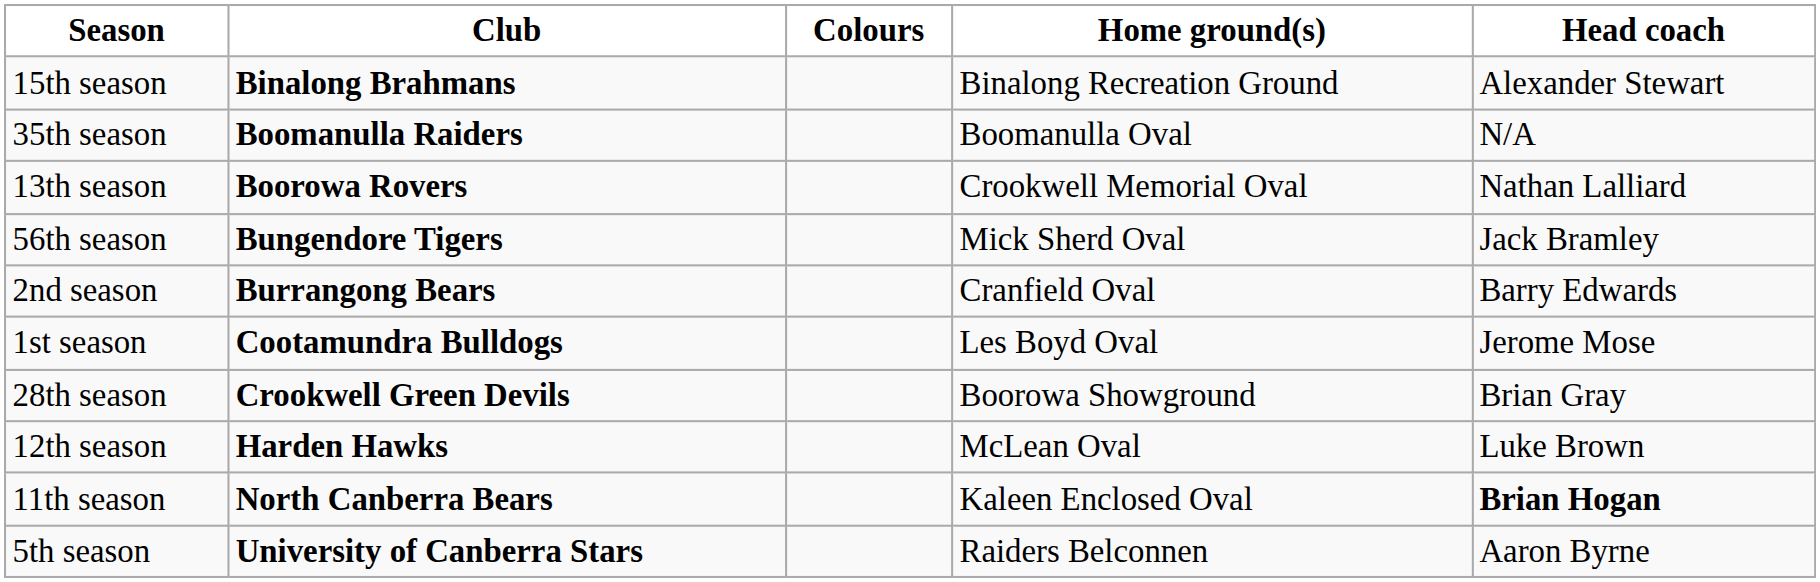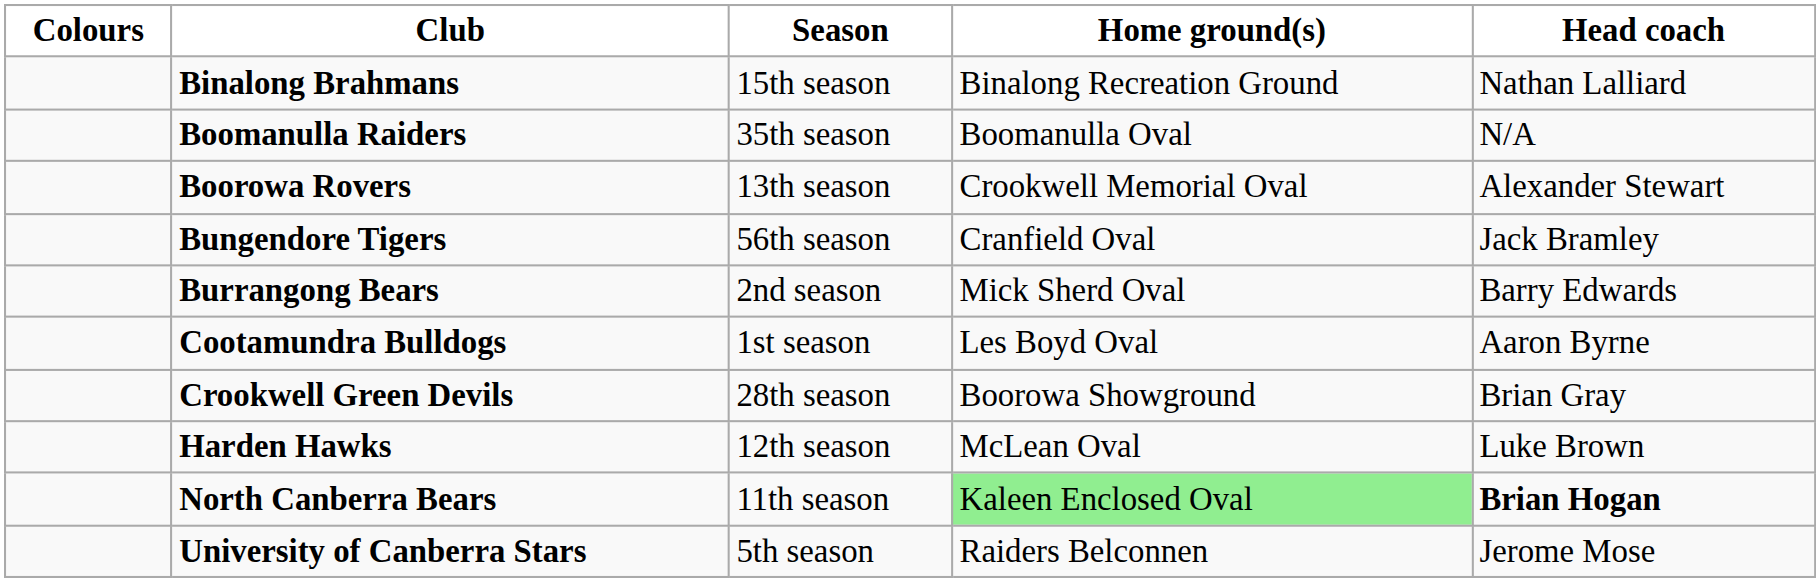columns swapped: Colours <-> Season
Binalong Brahmans | Head coach: Alexander Stewart -> Nathan Lalliard
Boorowa Rovers | Head coach: Nathan Lalliard -> Alexander Stewart
Bungendore Tigers | Home ground(s): Mick Sherd Oval -> Cranfield Oval
Burrangong Bears | Home ground(s): Cranfield Oval -> Mick Sherd Oval
Cootamundra Bulldogs | Head coach: Jerome Mose -> Aaron Byrne
North Canberra Bears | Home ground(s): no background -> lightgreen background
University of Canberra Stars | Head coach: Aaron Byrne -> Jerome Mose
